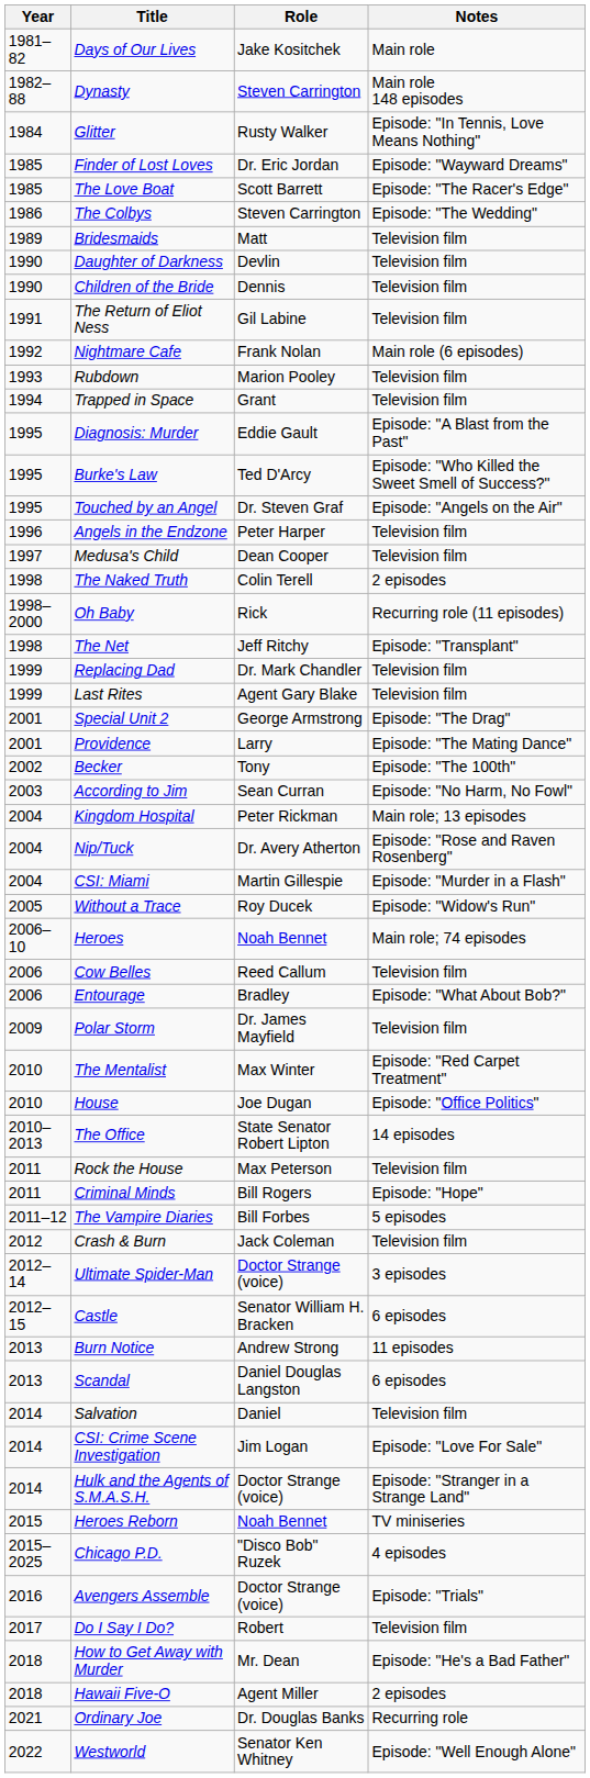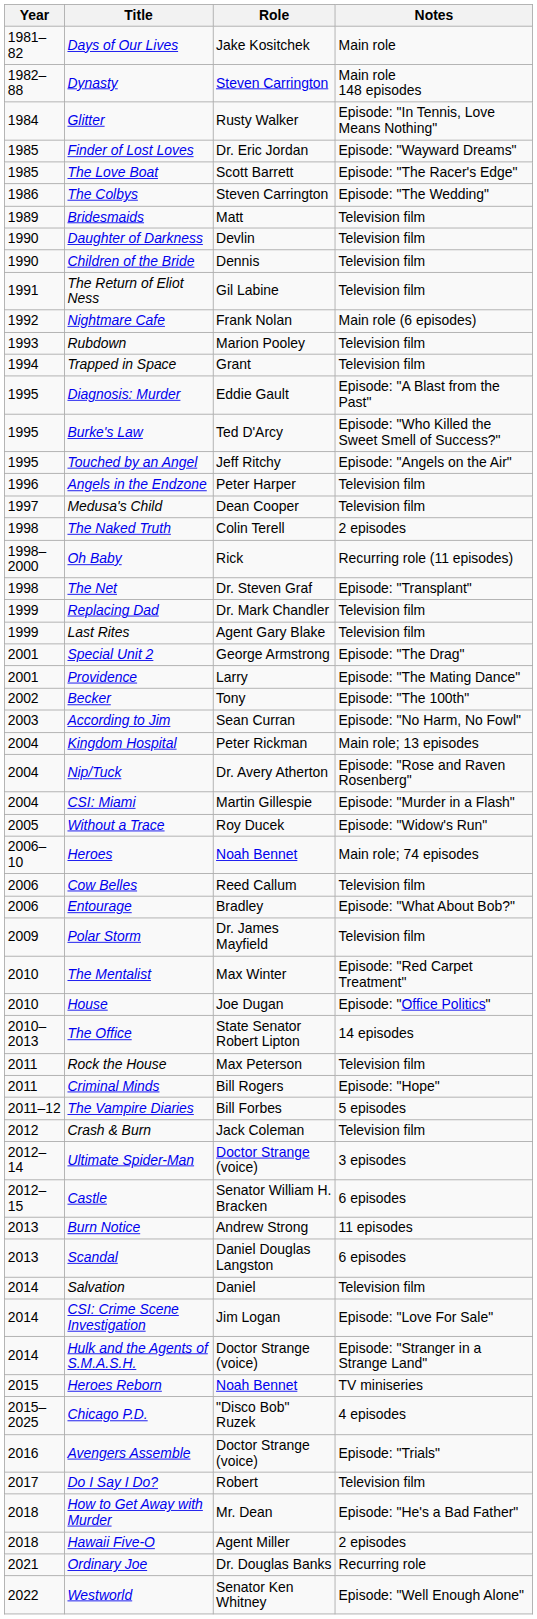Touched by an Angel | Role: Dr. Steven Graf -> Jeff Ritchy
The Net | Role: Jeff Ritchy -> Dr. Steven Graf
